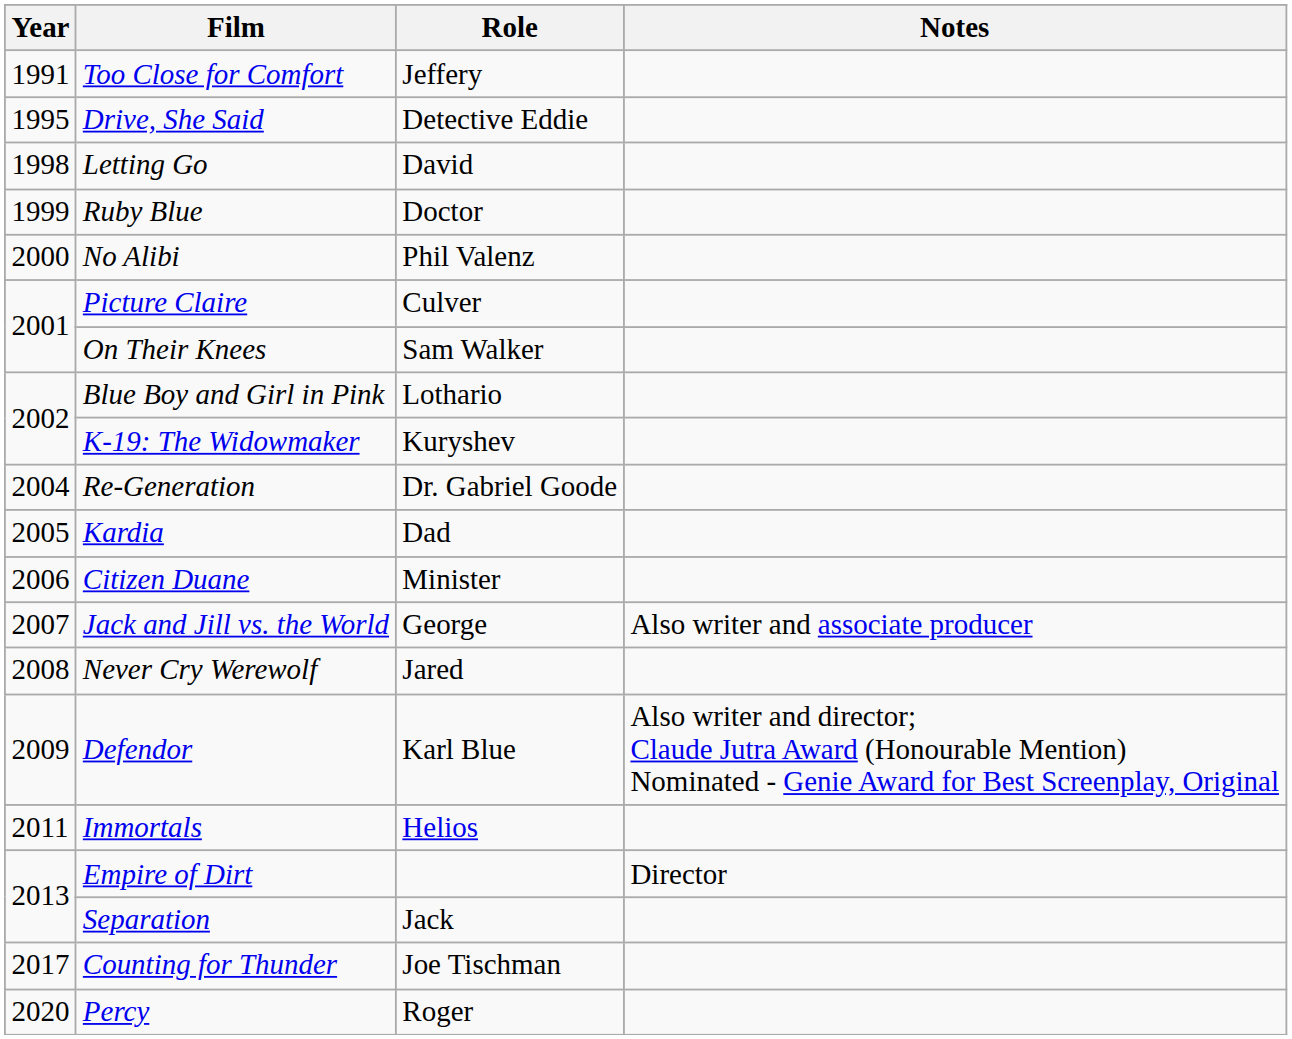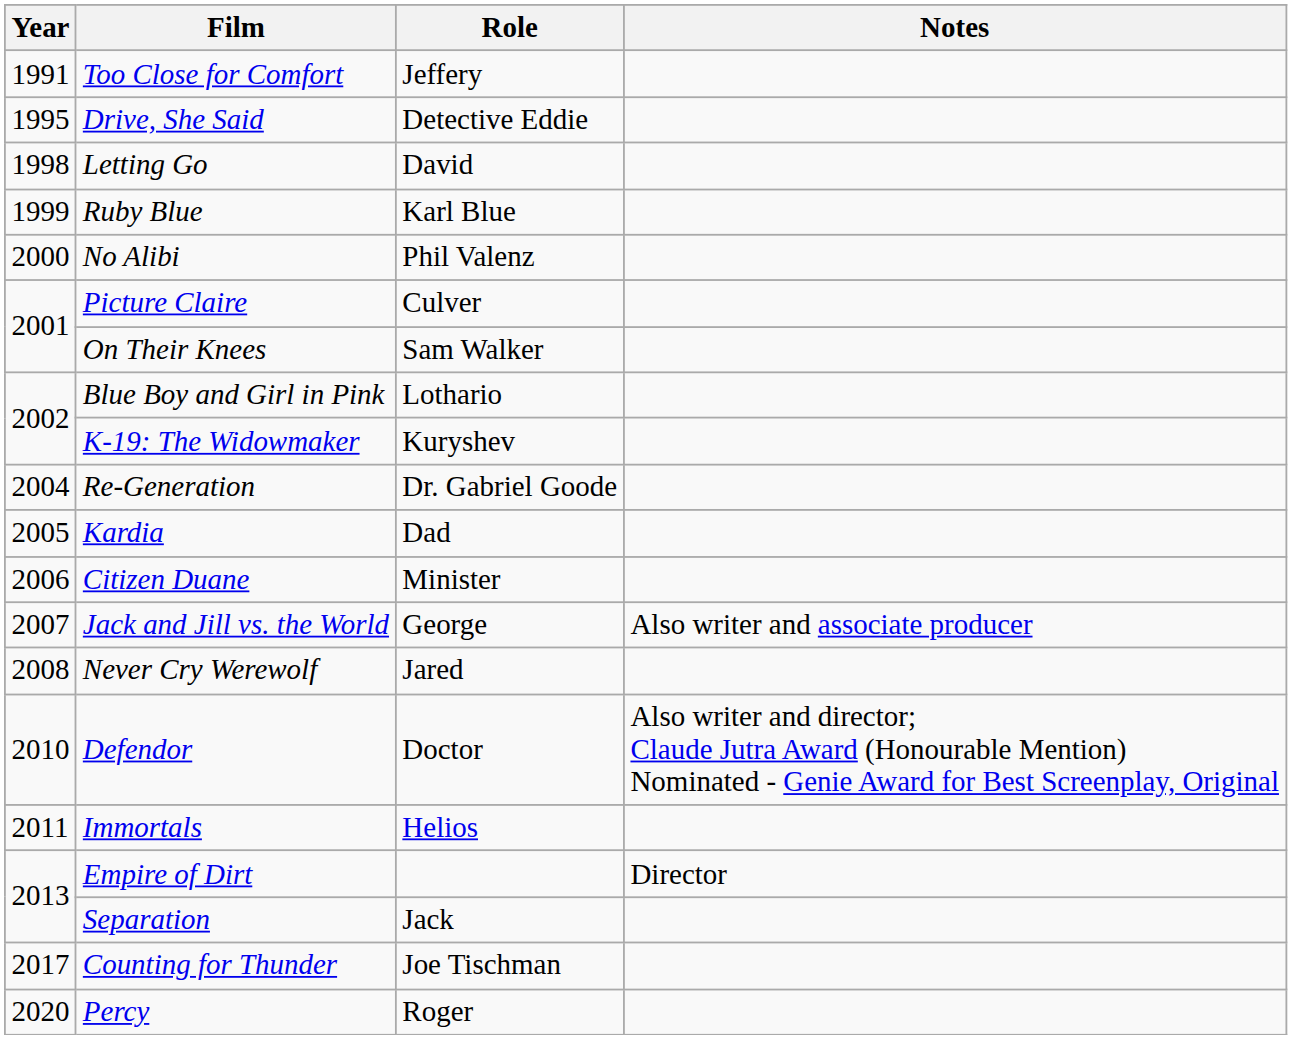Ruby Blue | Role: Doctor -> Karl Blue
Defendor | Year: 2009 -> 2010
Defendor | Role: Karl Blue -> Doctor
